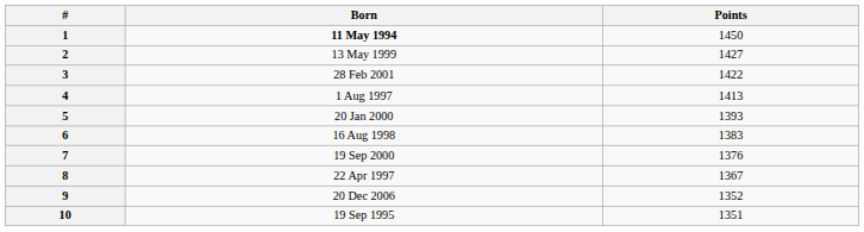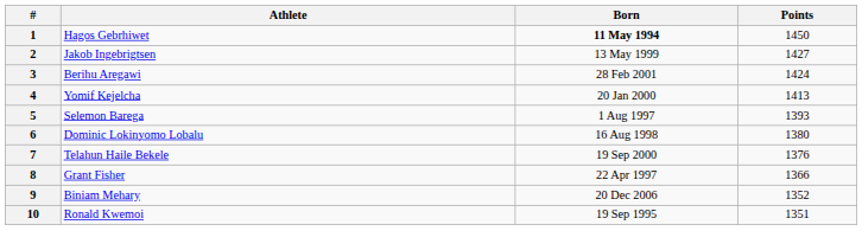+ column: Athlete | Hagos Gebrhiwet | Jakob Ingebrigtsen | Berihu Aregawi | Yomif Kejelcha | Selemon Barega | Dominic Lokinyomo Lobalu | Telahun Haile Bekele | Grant Fisher | Biniam Mehary | Ronald Kwemoi
3 | Points: 1422 -> 1424
4 | Born: 1 Aug 1997 -> 20 Jan 2000
5 | Born: 20 Jan 2000 -> 1 Aug 1997
6 | Points: 1383 -> 1380
8 | Points: 1367 -> 1366
